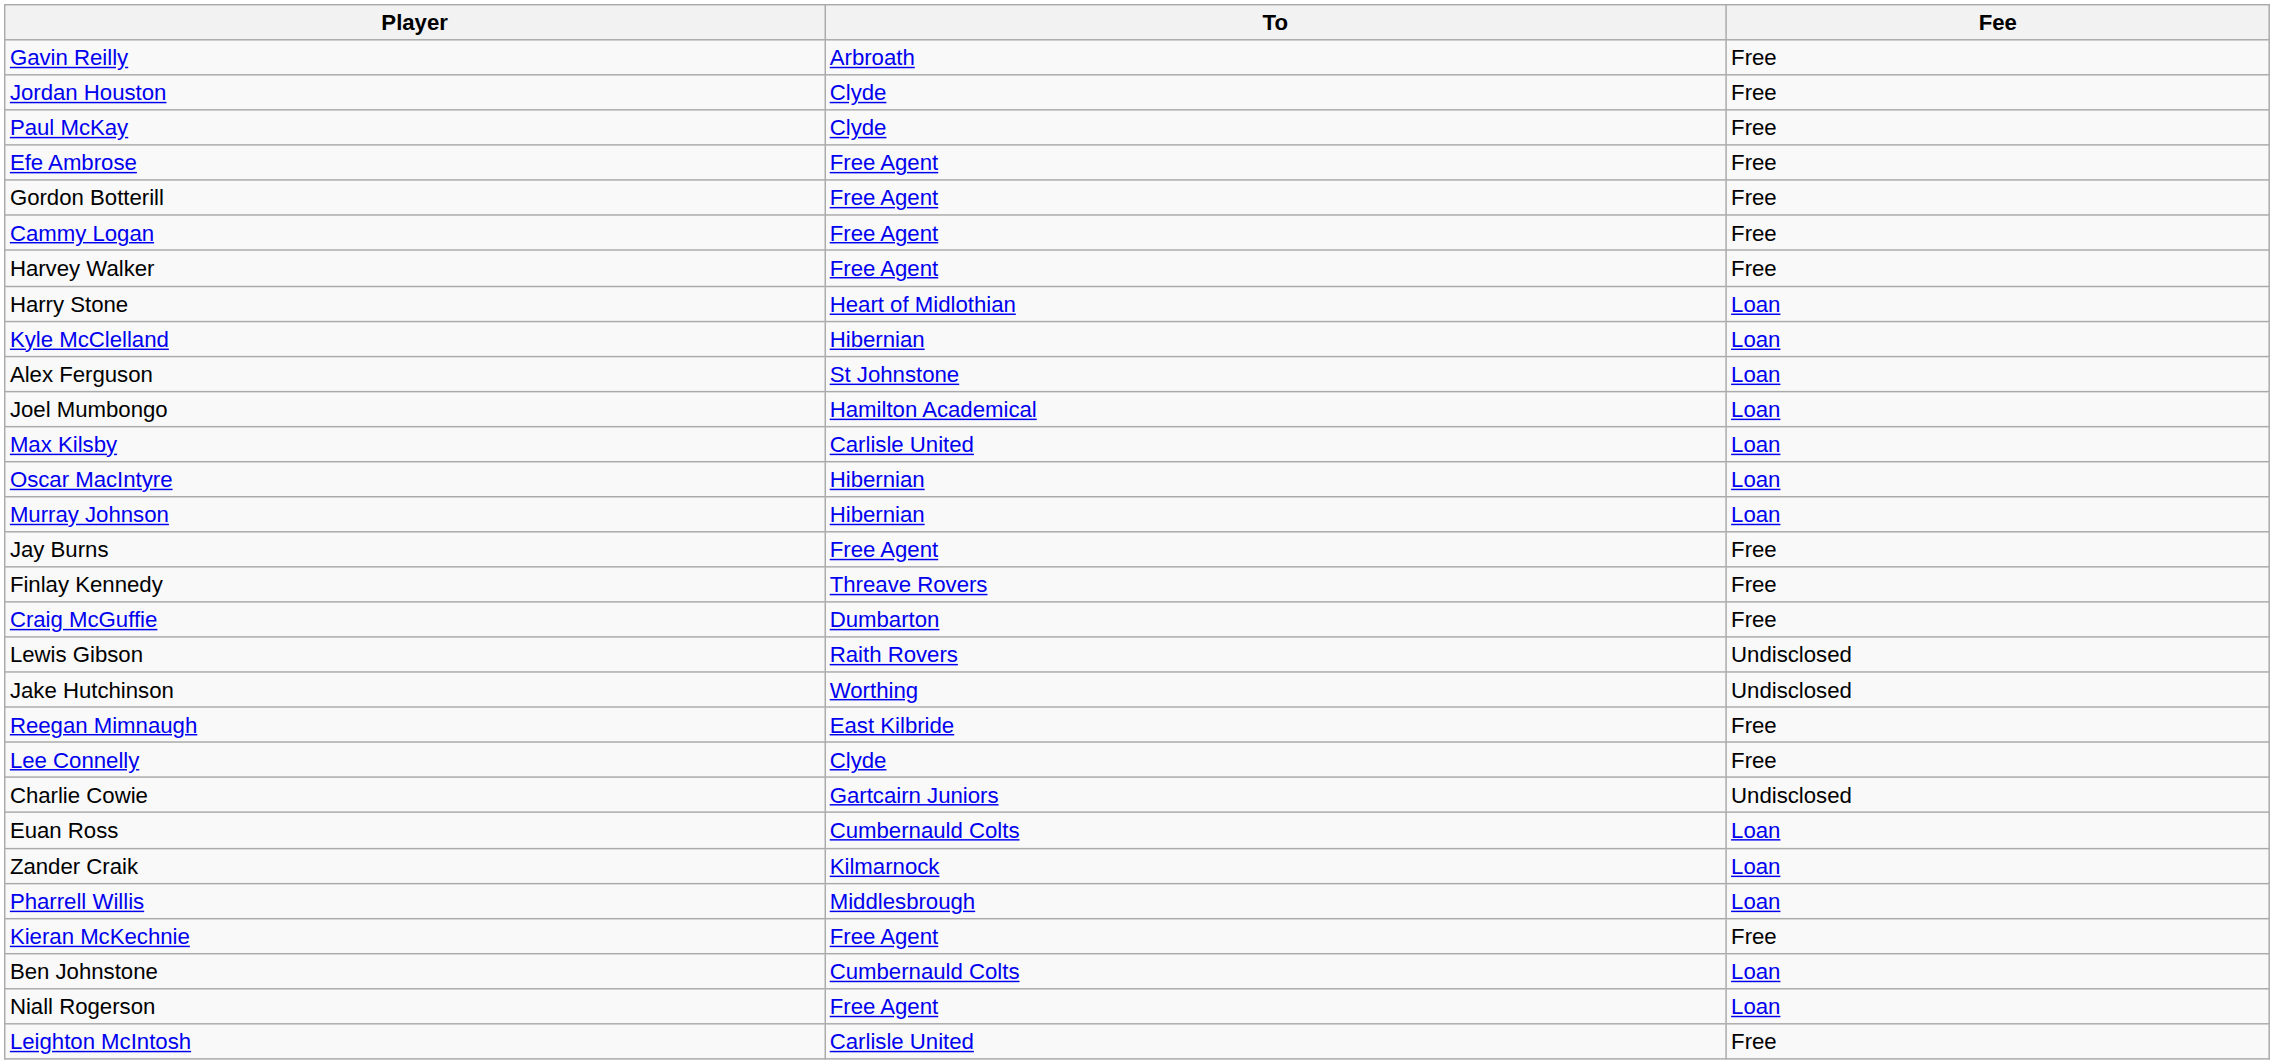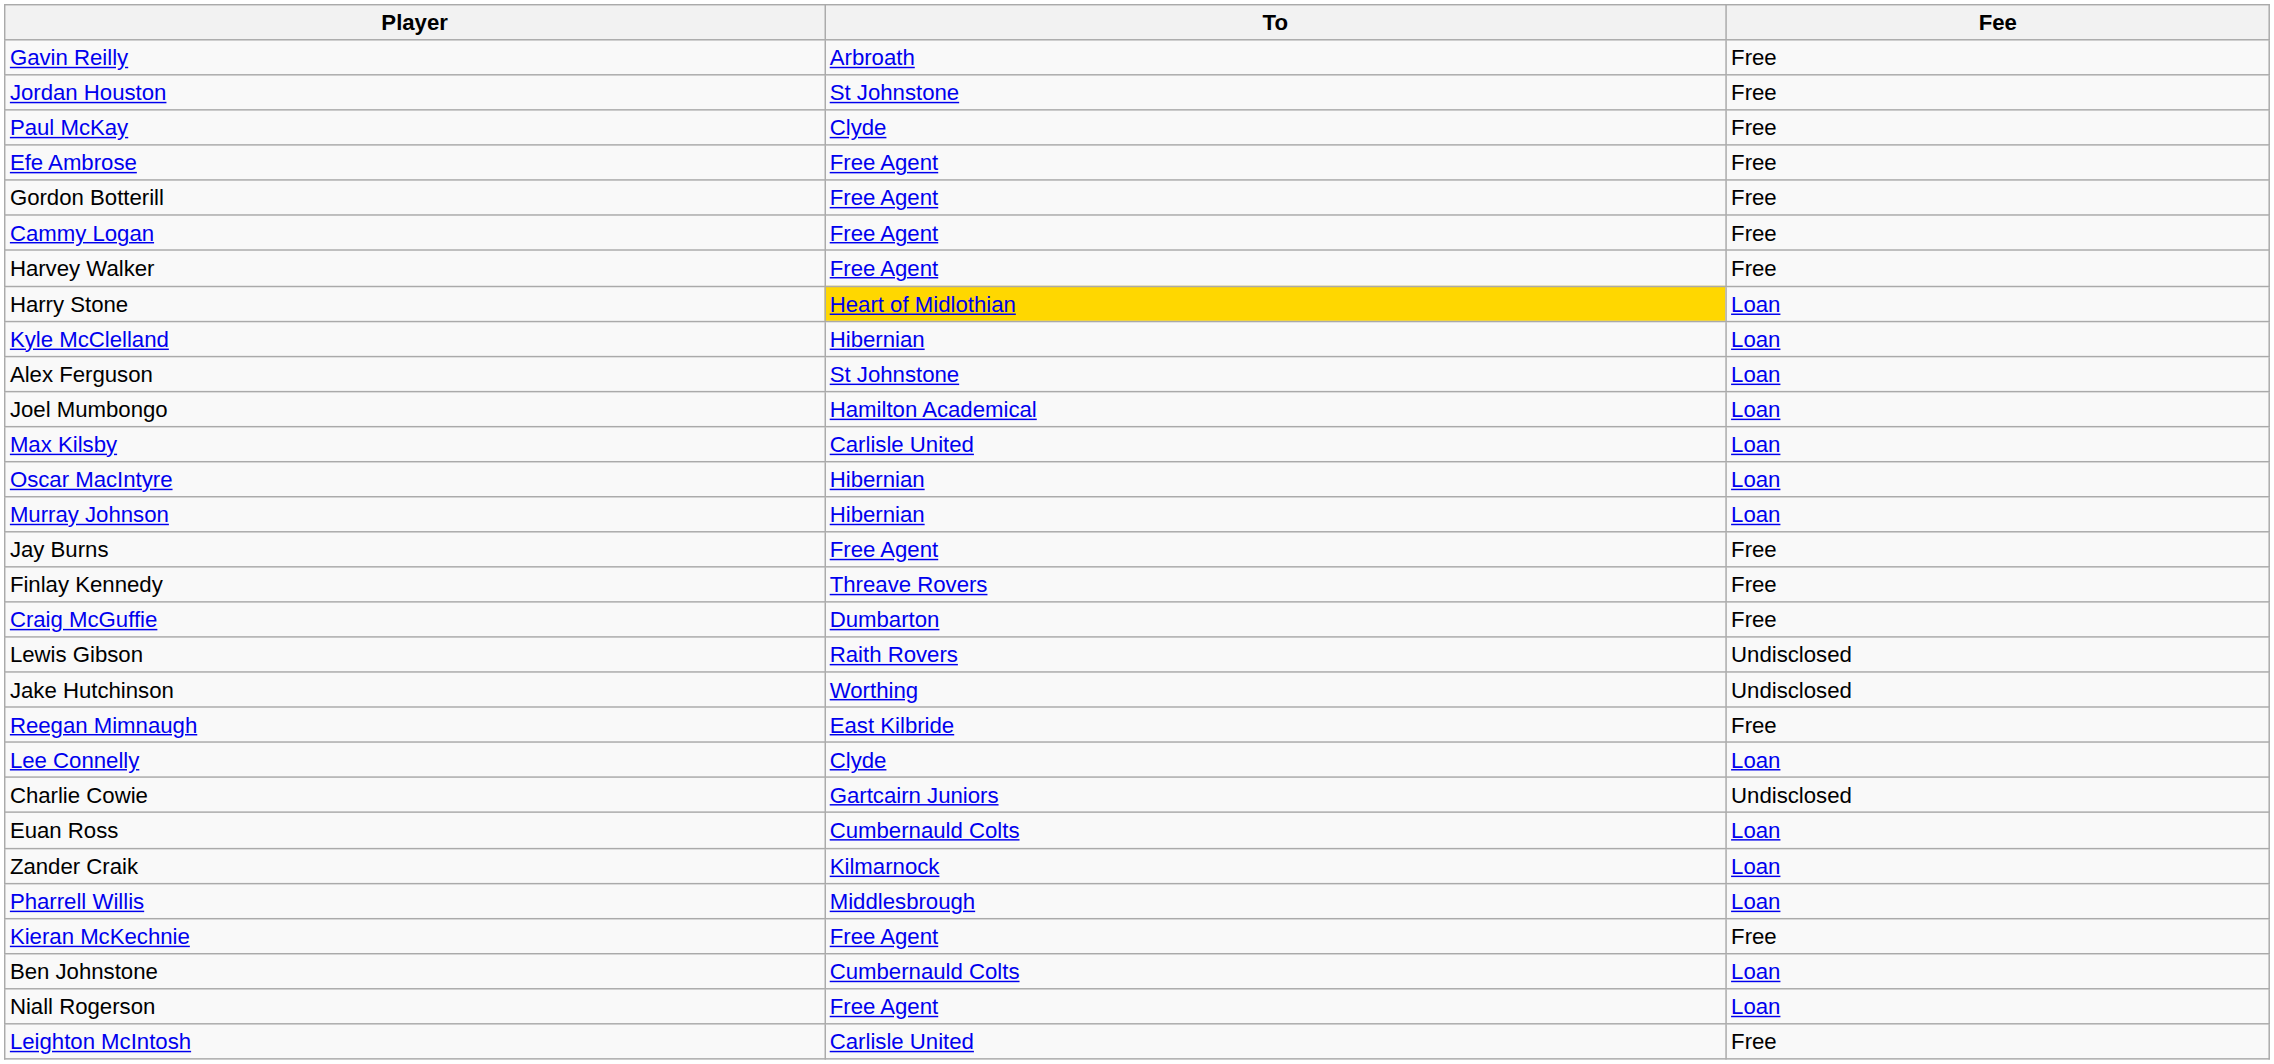Jordan Houston | To: Clyde -> St Johnstone
Harry Stone | To: no background -> gold background
Lee Connelly | Fee: Free -> Loan
